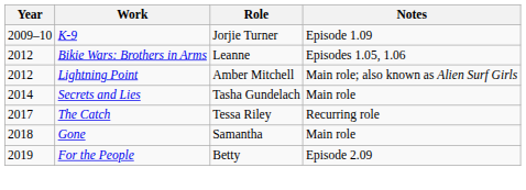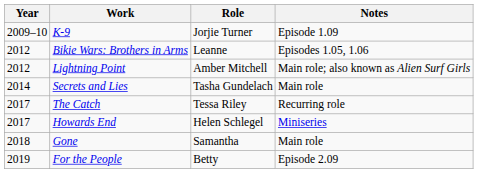+ row: 2017 | Howards End | Helen Schlegel | Miniseries
